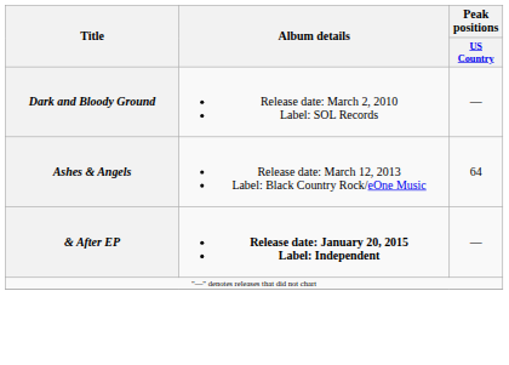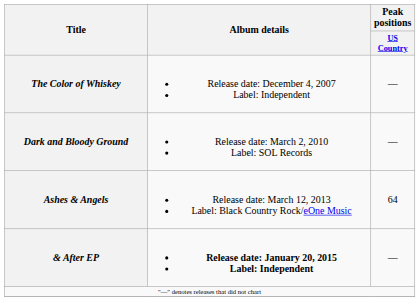+ row: The Color of Whiskey | Release date: December 4, 2007 Label: Independent | —
